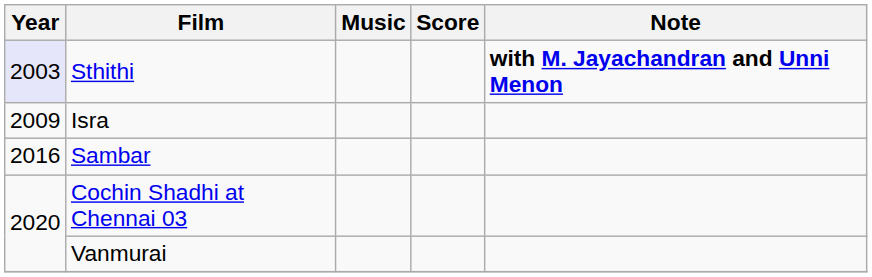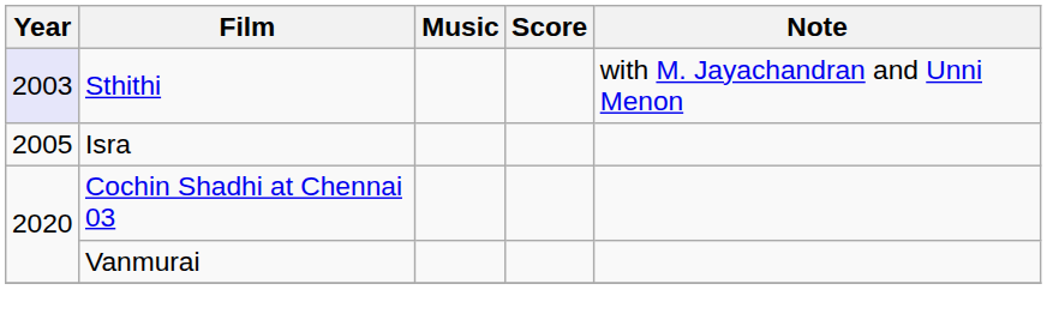Sthithi | Note: bold -> normal
Isra | Year: 2009 -> 2005
- row: 2016 | Sambar
